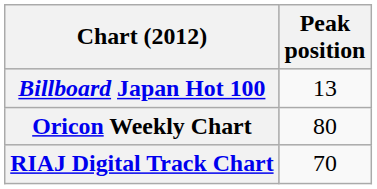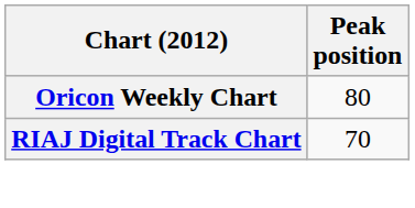- row: Billboard Japan Hot 100 | 13
